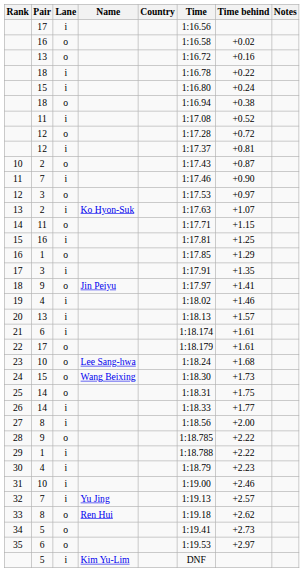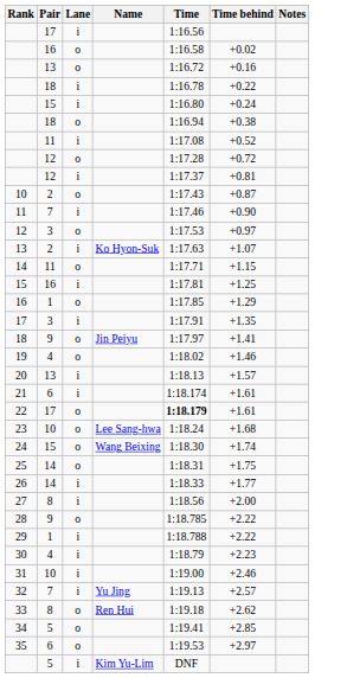- column: Country
19 | Lane: i -> o
22 | Time: normal -> bold
24 | Time behind: +1.73 -> +1.74
34 | Time behind: +2.73 -> +2.85
